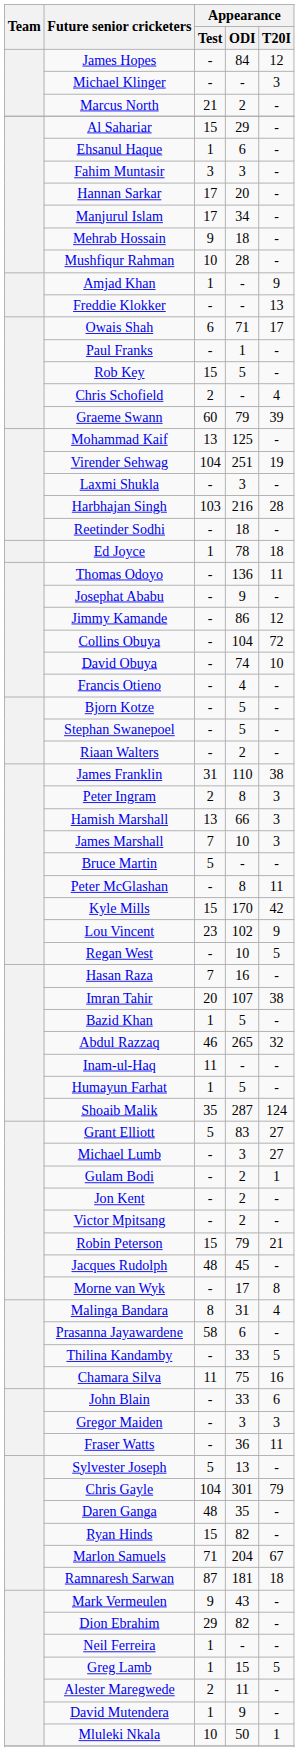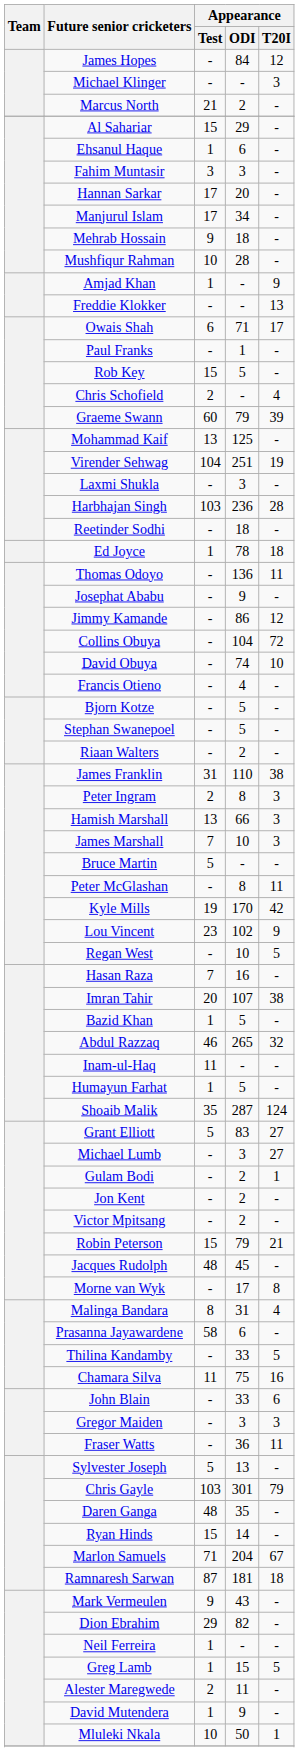Harbhajan Singh | Appearance / ODI: 216 -> 236
Kyle Mills | Appearance / Test: 15 -> 19
Chris Gayle | Appearance / Test: 104 -> 103
Ryan Hinds | Appearance / ODI: 82 -> 14
